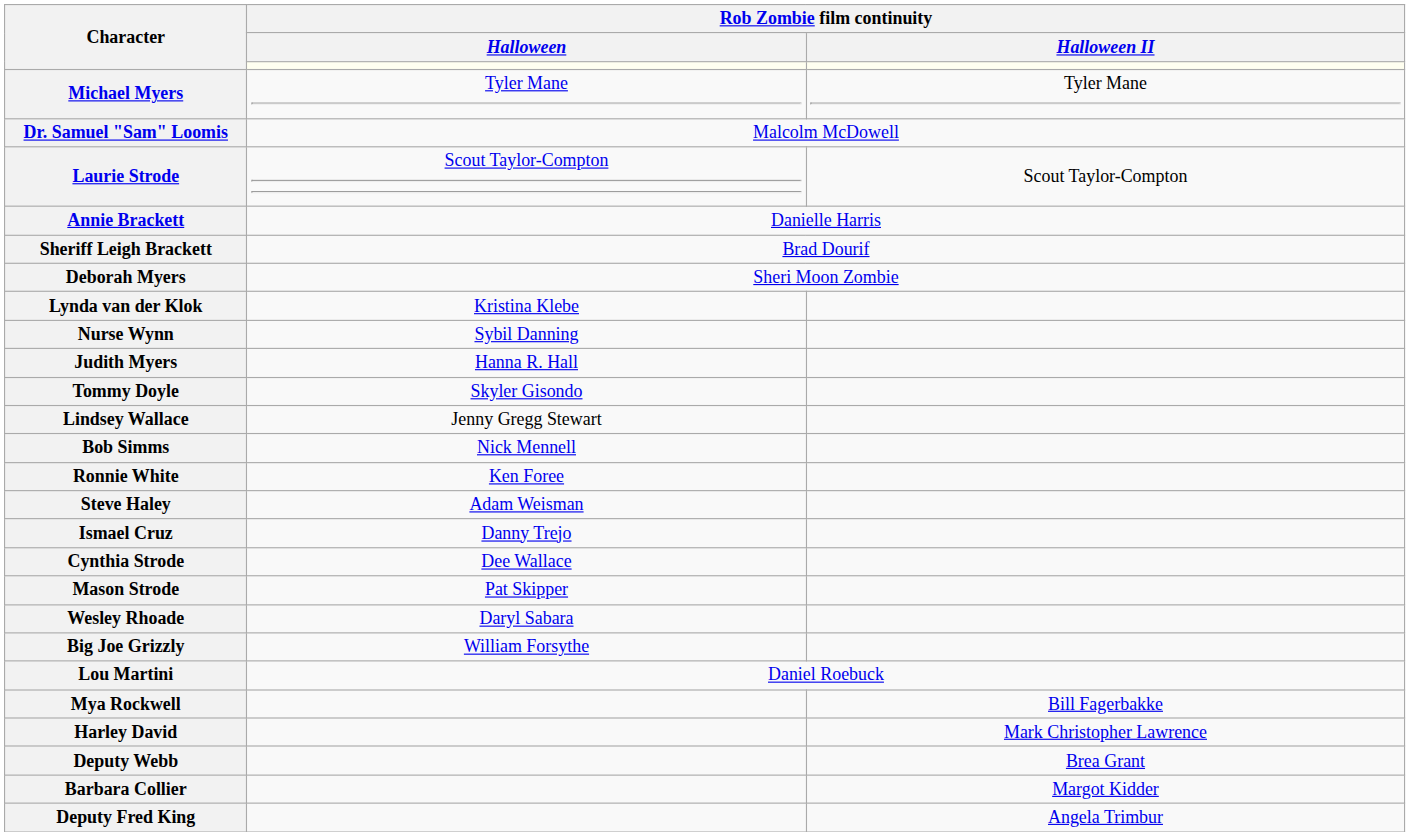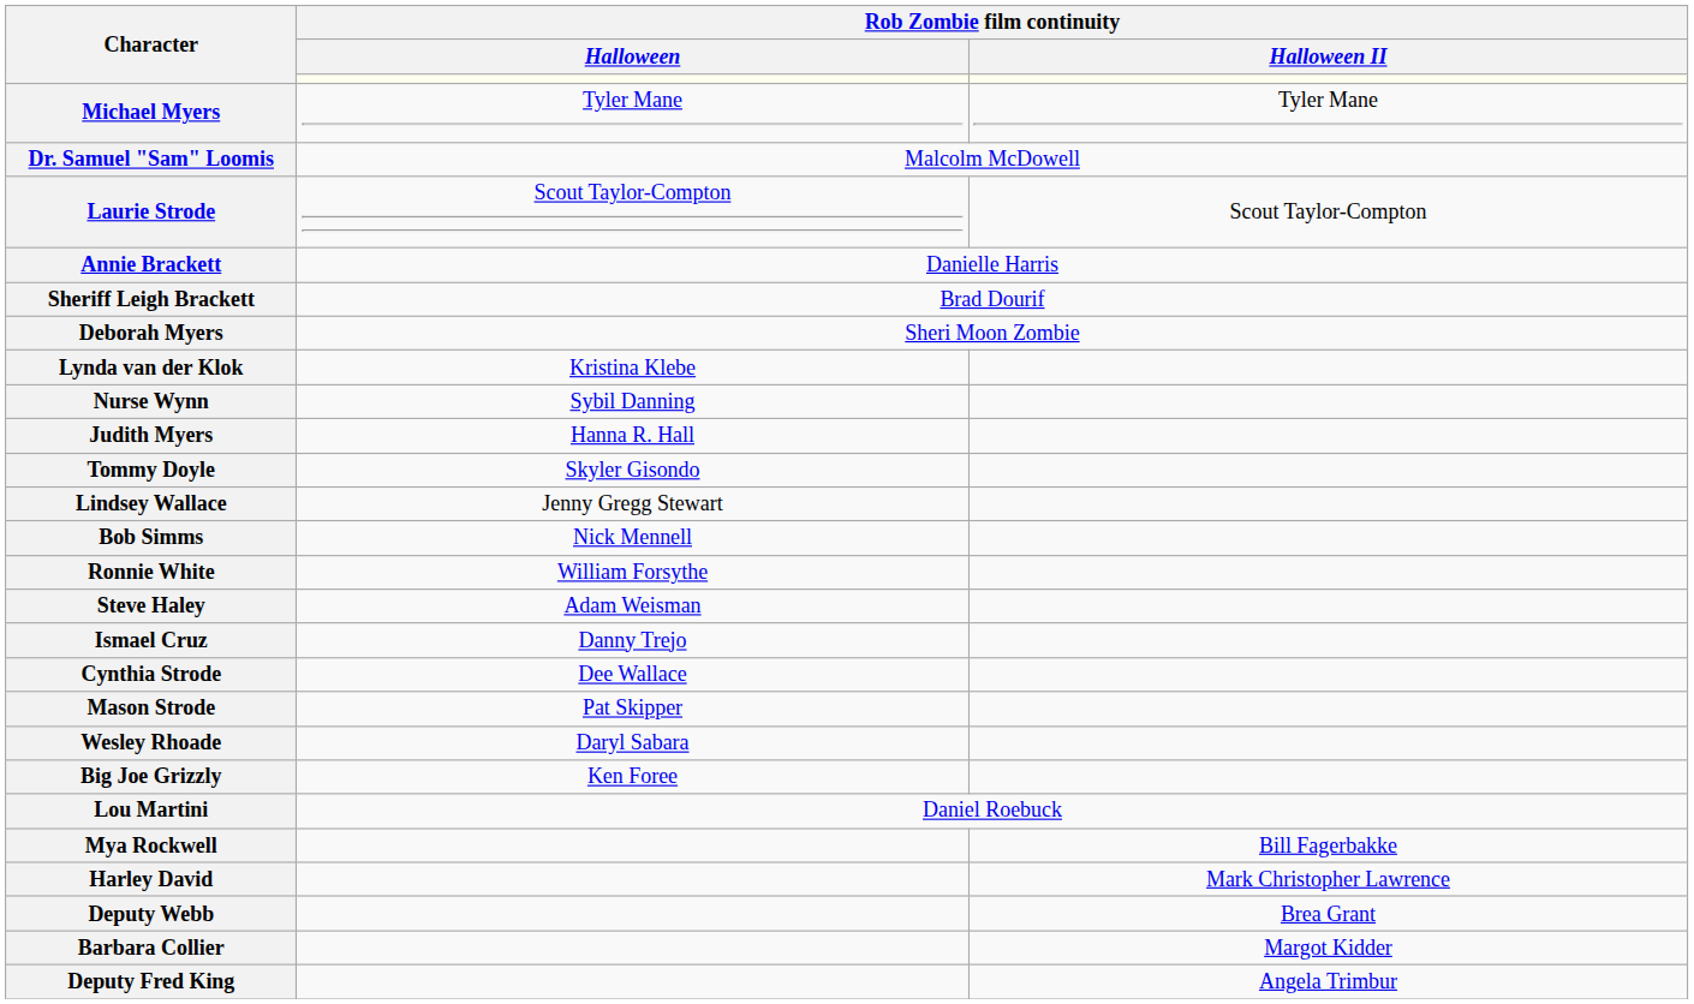Ronnie White | Rob Zombie film continuity / Halloween: Ken Foree -> William Forsythe
Big Joe Grizzly | Rob Zombie film continuity / Halloween: William Forsythe -> Ken Foree
